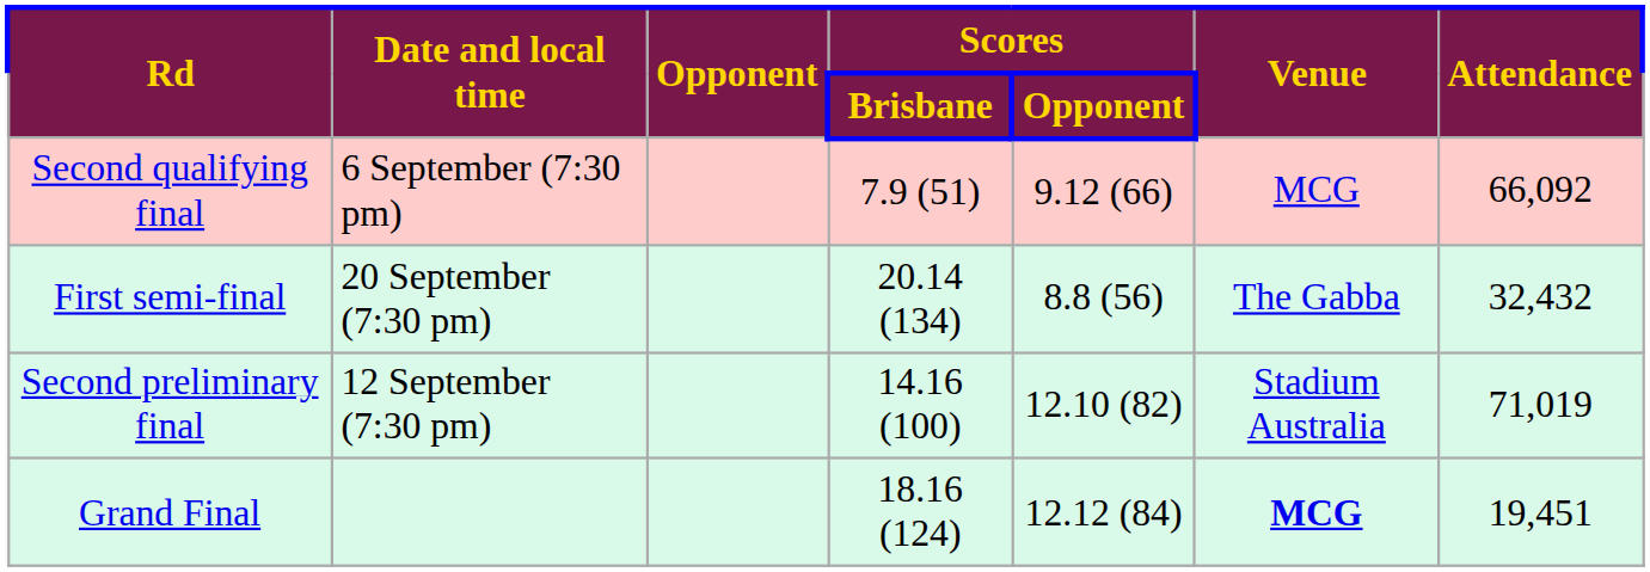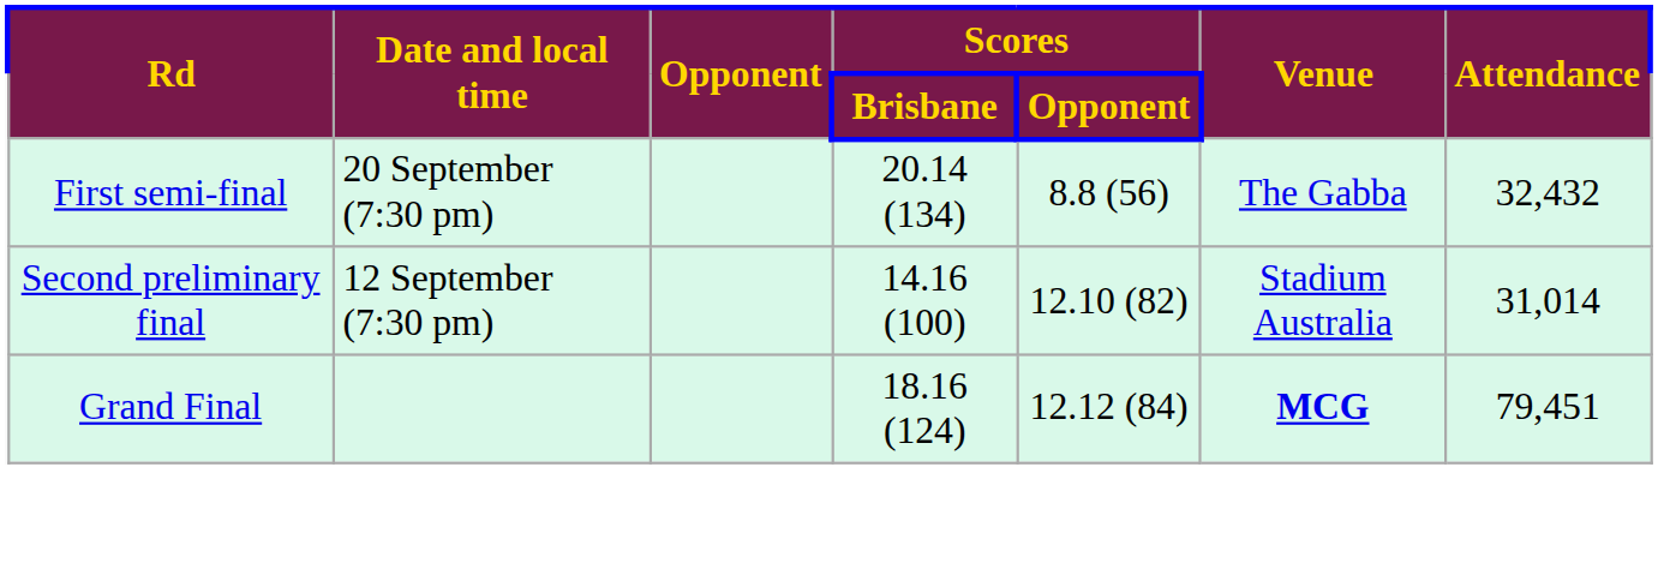- row: Second qualifying final | 6 September (7:30 pm) | 7.9 (51) | 9.12 (66) | MCG | 66,092
Second preliminary final | Attendance: 71,019 -> 31,014
Grand Final | Attendance: 19,451 -> 79,451
